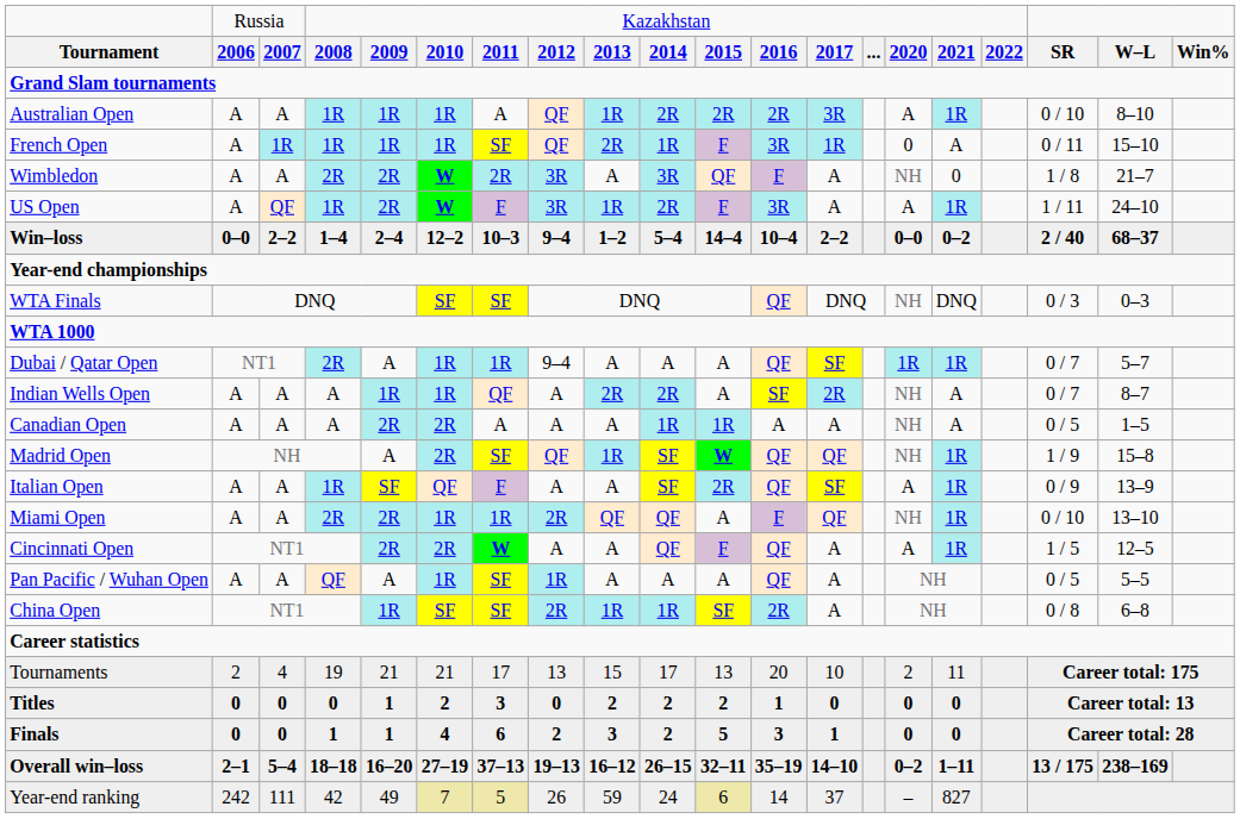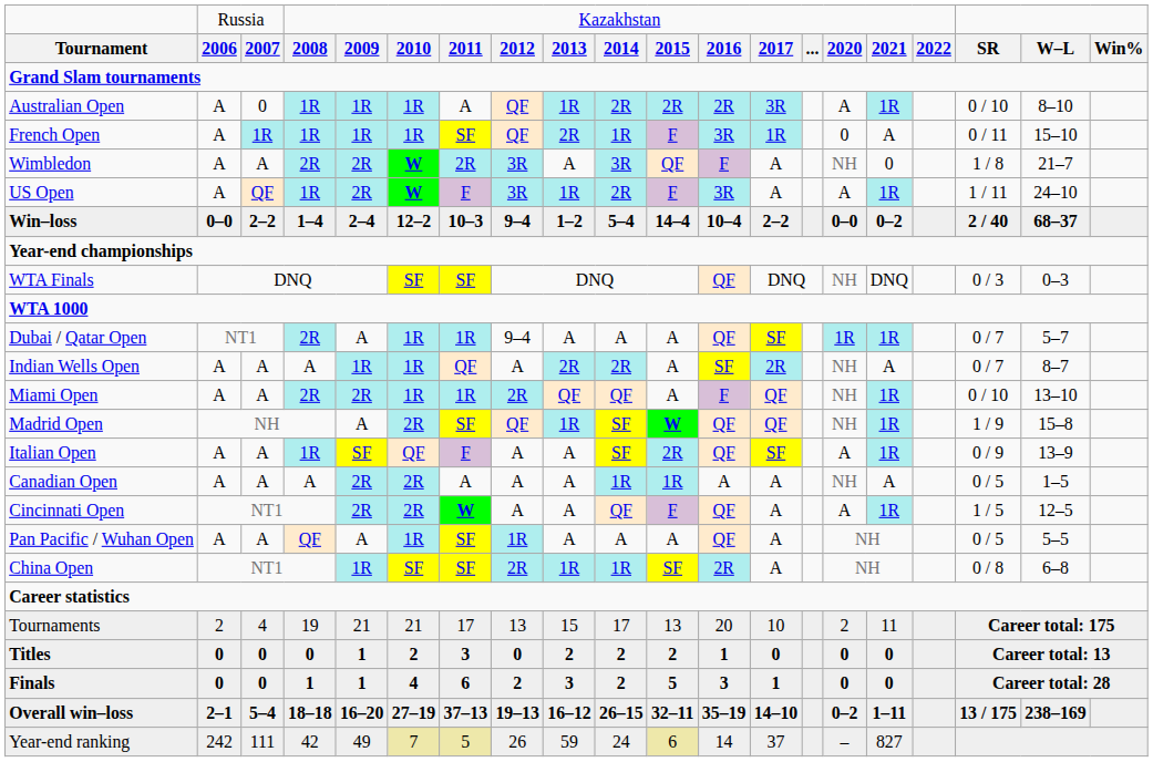Australian Open | column 3: A -> 0
rows swapped: Miami Open <-> Canadian Open
